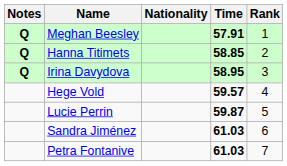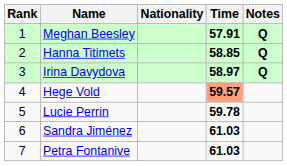columns swapped: Rank <-> Notes
Irina Davydova | Time: 58.95 -> 58.97
Hege Vold | Time: no background -> lightsalmon background
Lucie Perrin | Time: 59.87 -> 59.78
